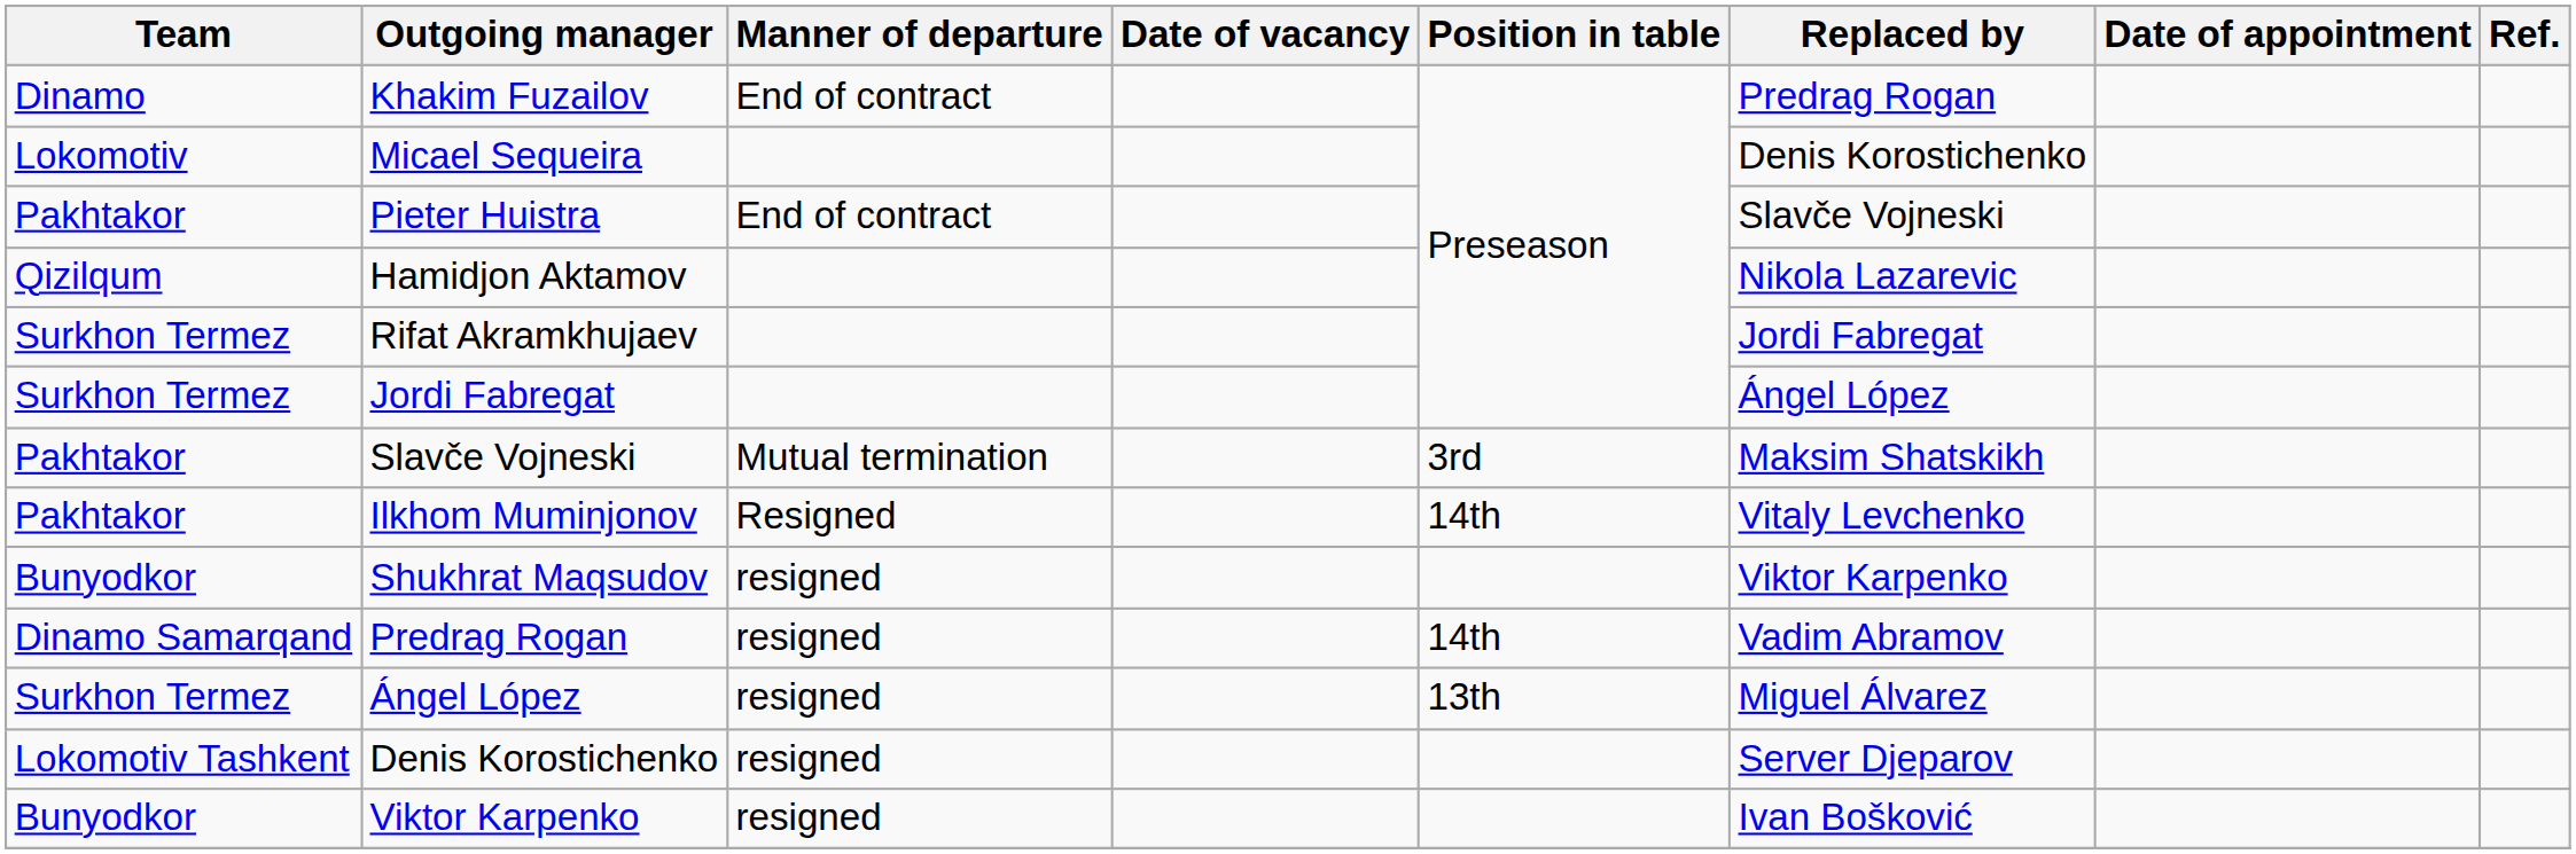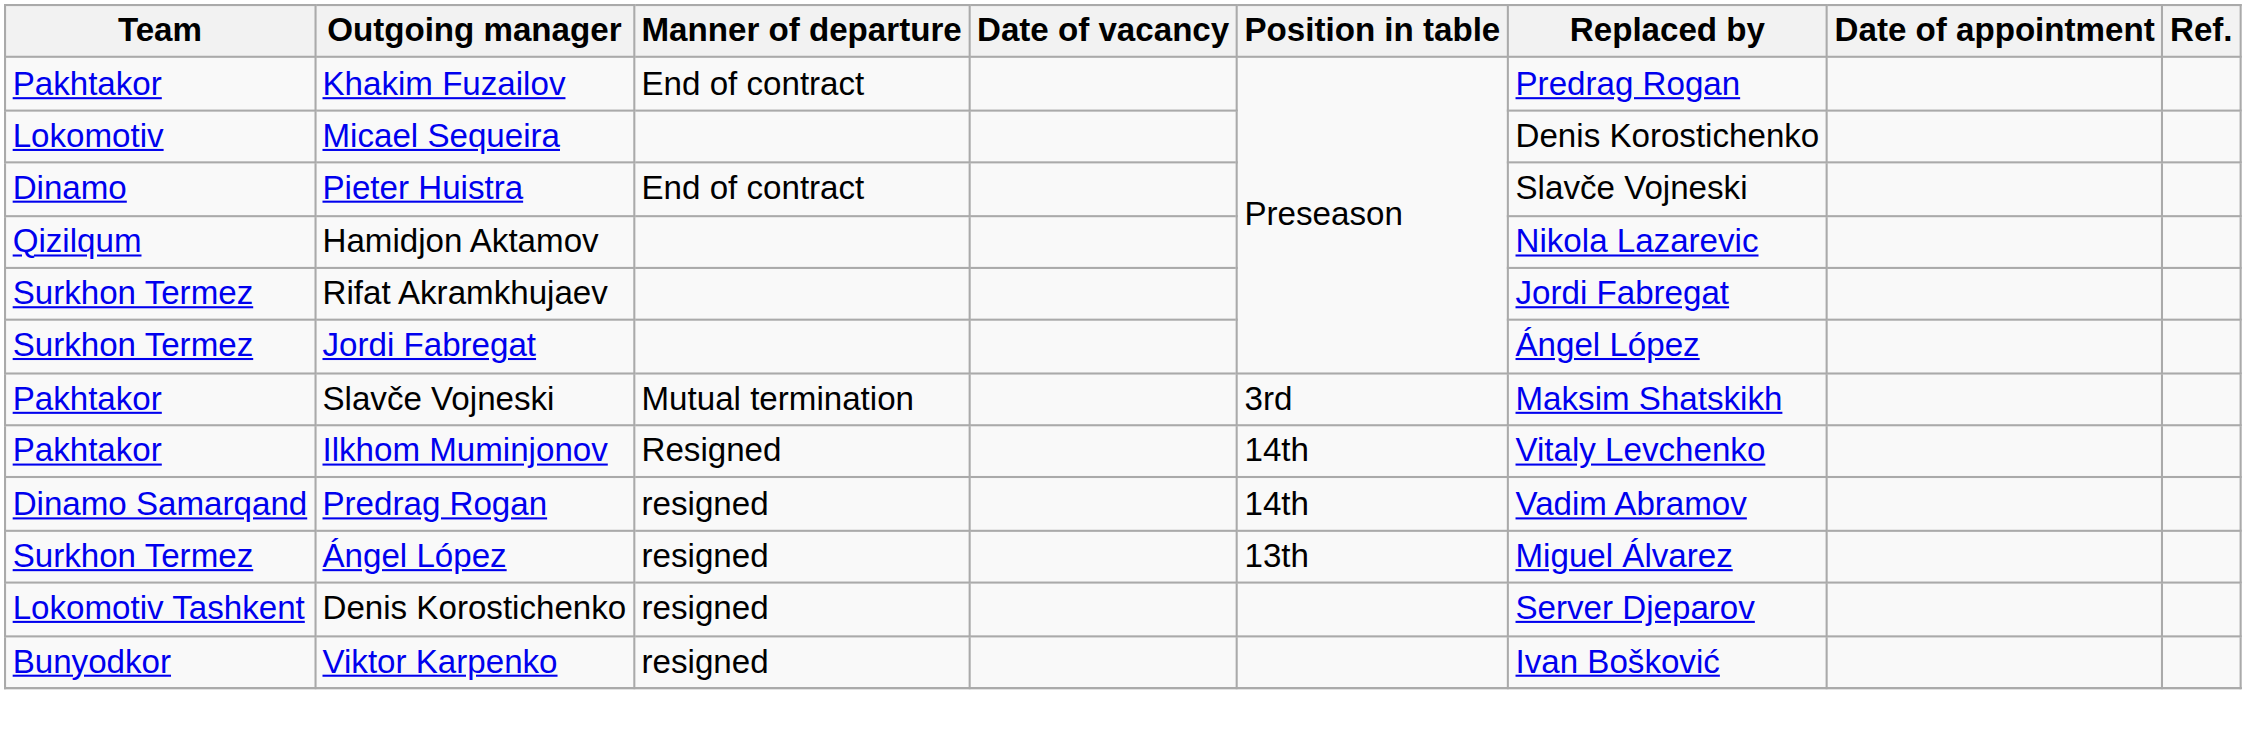Khakim Fuzailov | Team: Dinamo -> Pakhtakor
Pieter Huistra | Team: Pakhtakor -> Dinamo
- row: Bunyodkor | Shukhrat Maqsudov | resigned | Viktor Karpenko
